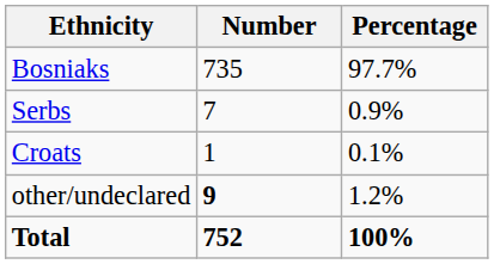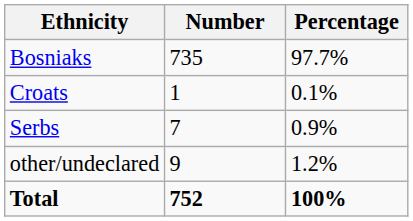rows swapped: Serbs <-> Croats
other/undeclared | Number: bold -> normal
